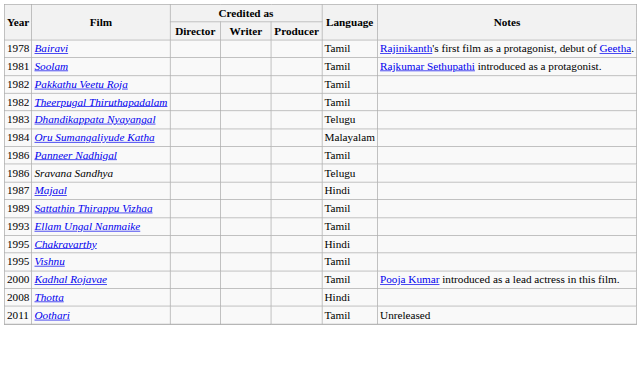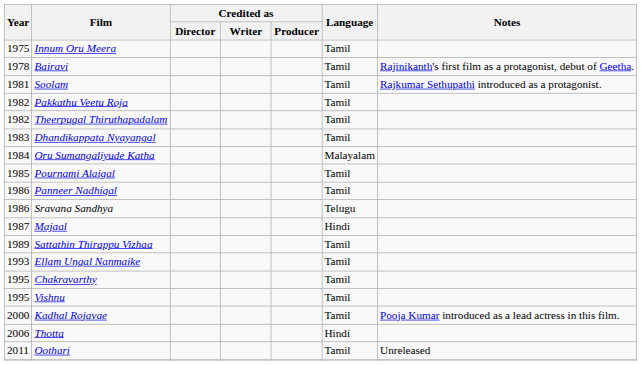+ row: 1975 | Innum Oru Meera | Tamil
Dhandikappata Nyayangal | Language: Telugu -> Tamil
+ row: 1985 | Pournami Alaigal | Tamil
Chakravarthy | Language: Hindi -> Tamil
Thotta | Year: 2008 -> 2006
